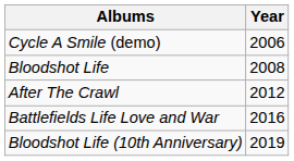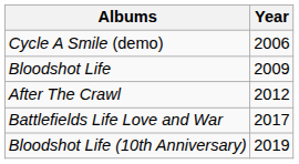Bloodshot Life | Year: 2008 -> 2009
Battlefields Life Love and War | Year: 2016 -> 2017
